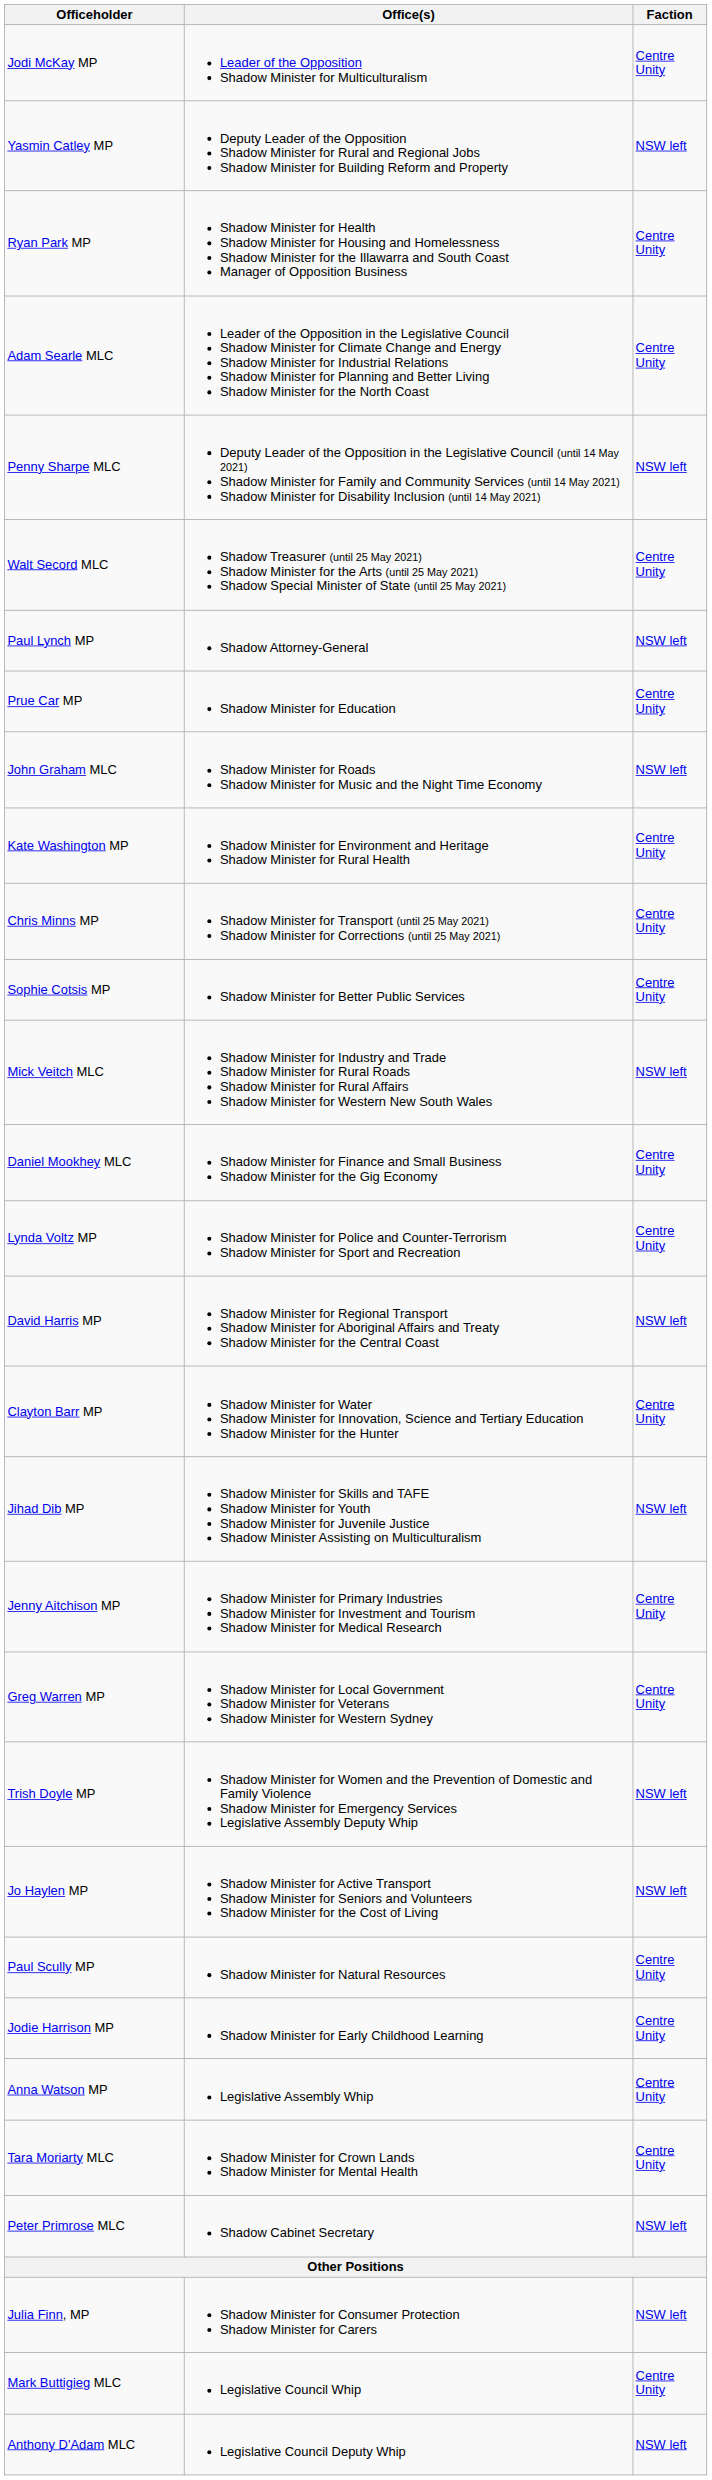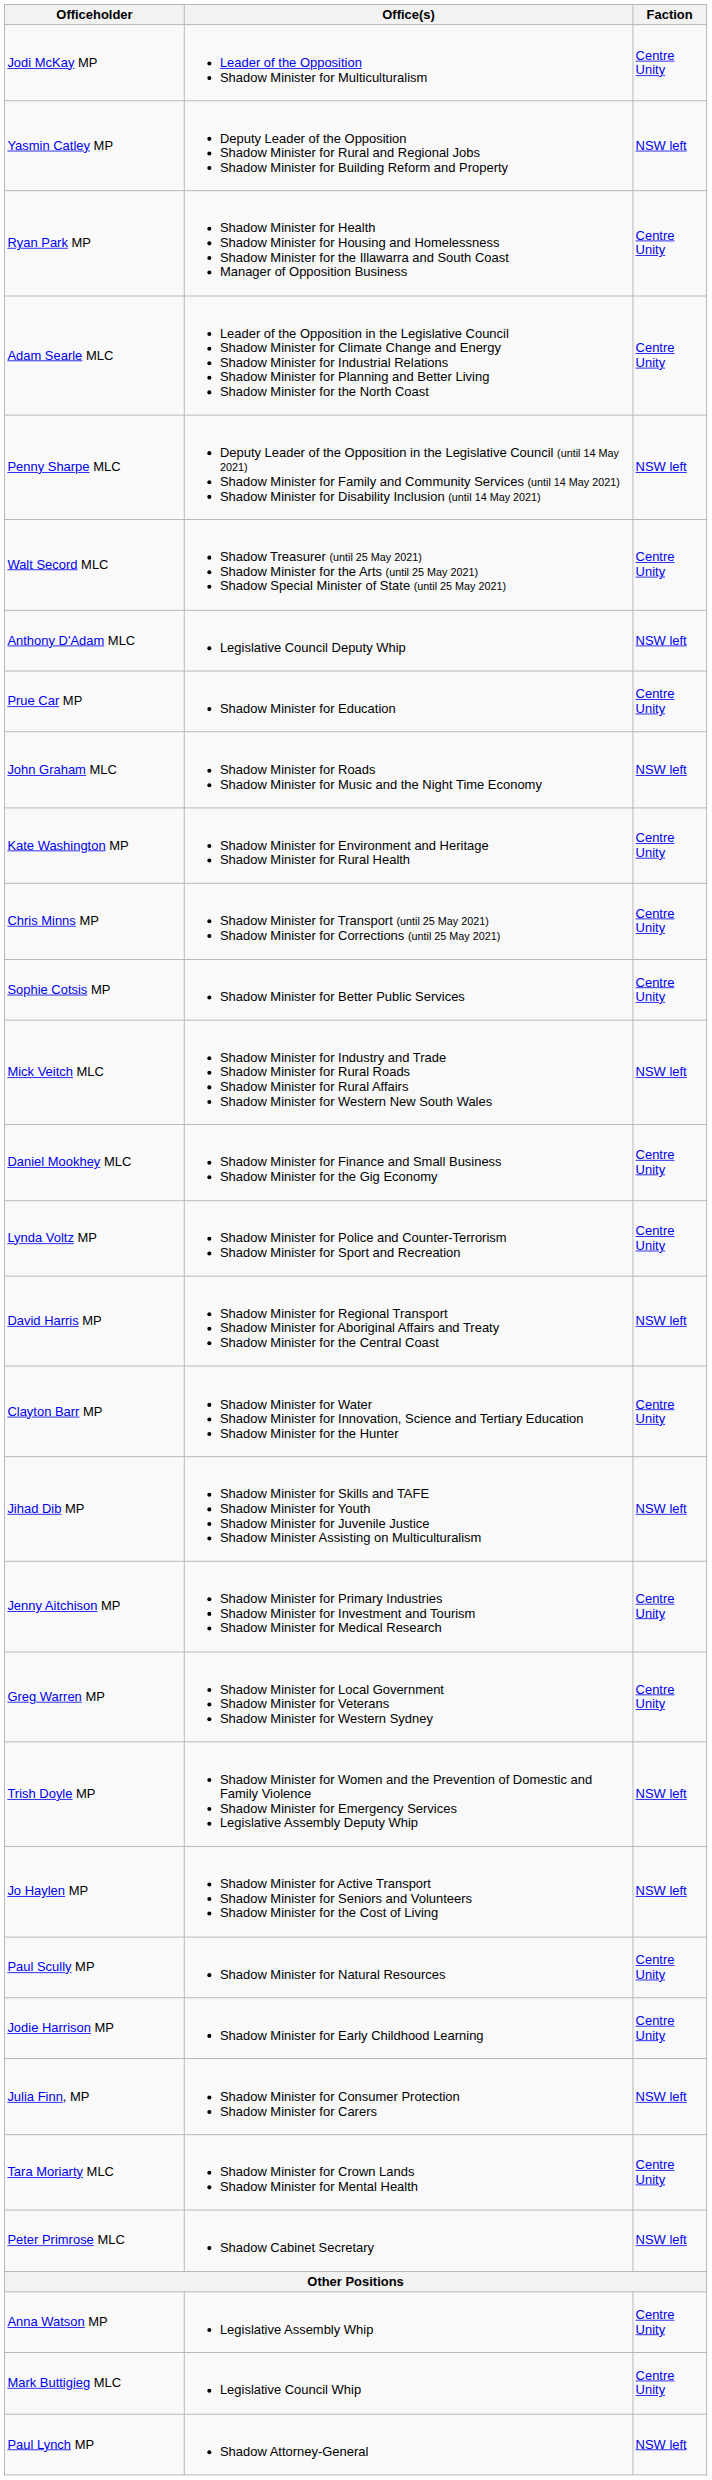rows swapped: Paul Lynch MP <-> Anthony D'Adam MLC
rows swapped: Julia Finn, MP <-> Anna Watson MP
